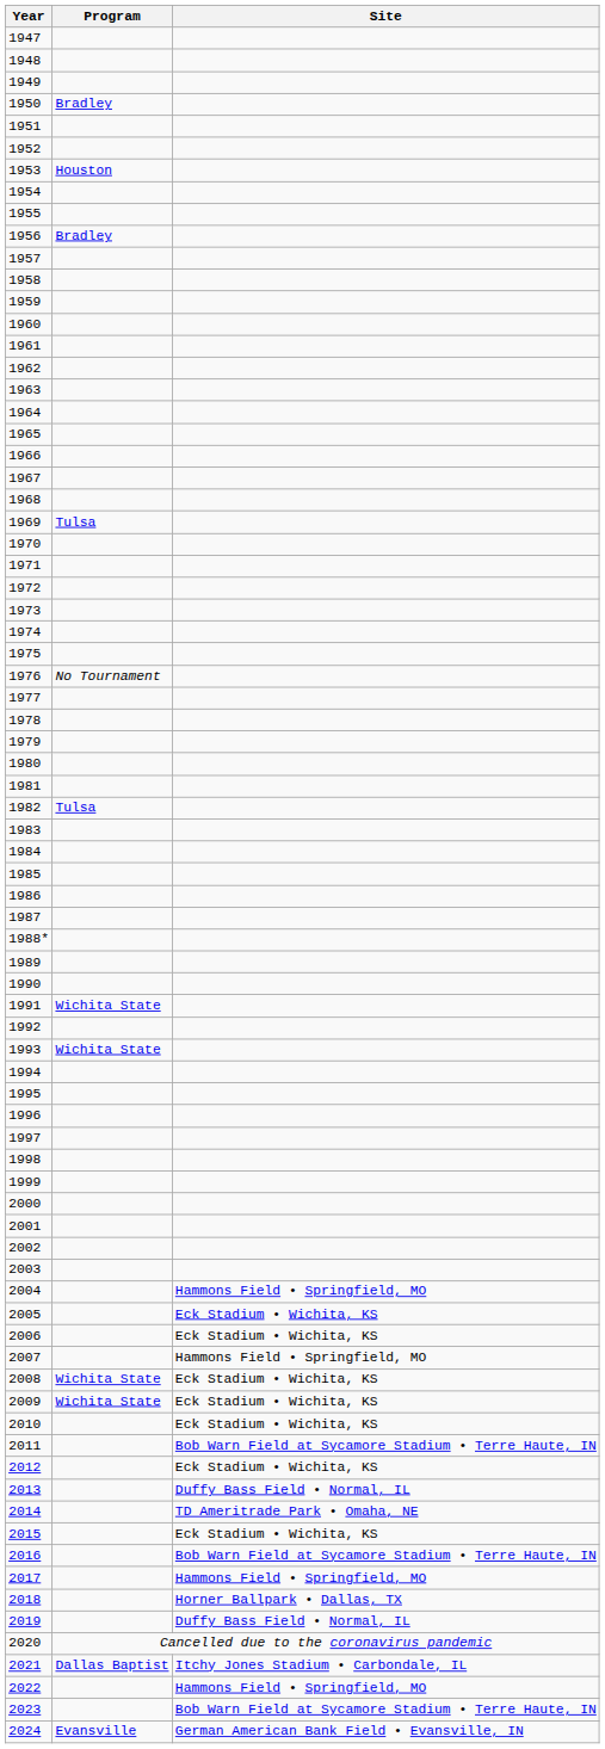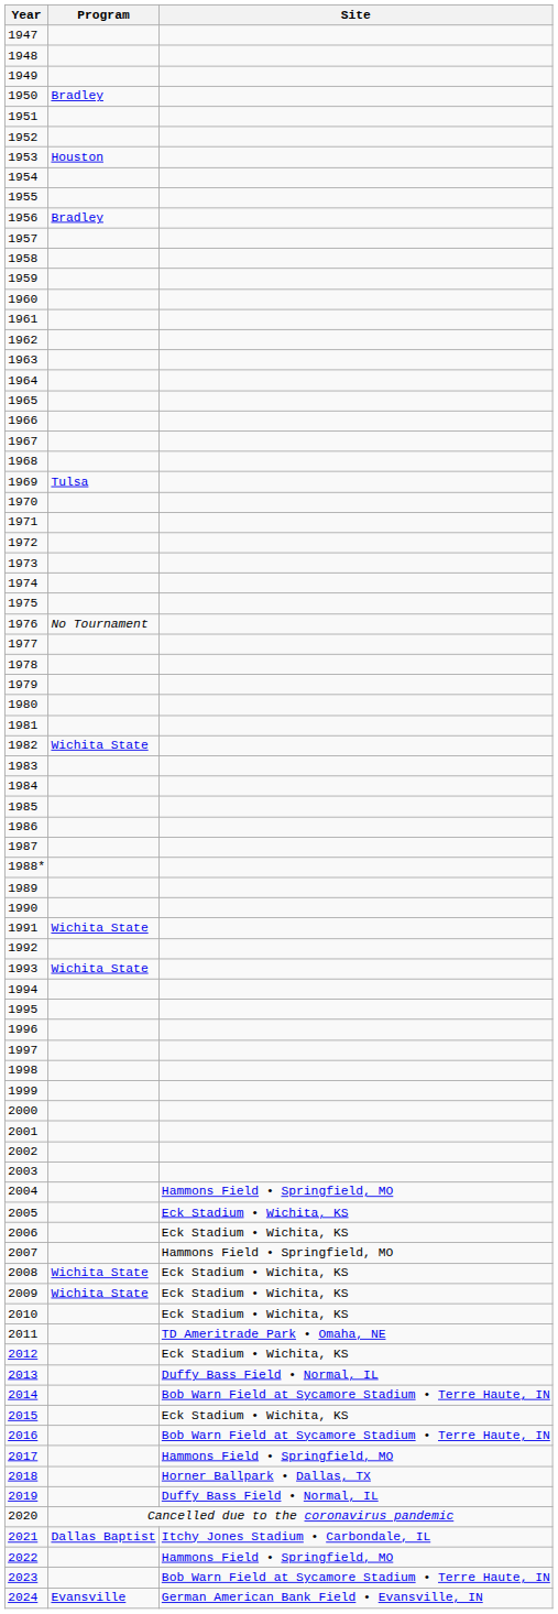1982 | Program: Tulsa -> Wichita State
2011 | Site: Bob Warn Field at Sycamore Stadium • Terre Haute, IN -> TD Ameritrade Park • Omaha, NE
2014 | Site: TD Ameritrade Park • Omaha, NE -> Bob Warn Field at Sycamore Stadium • Terre Haute, IN
